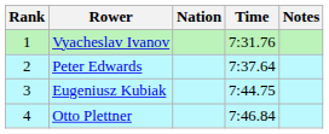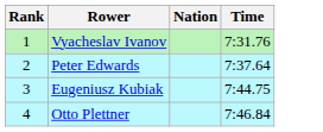- column: Notes
